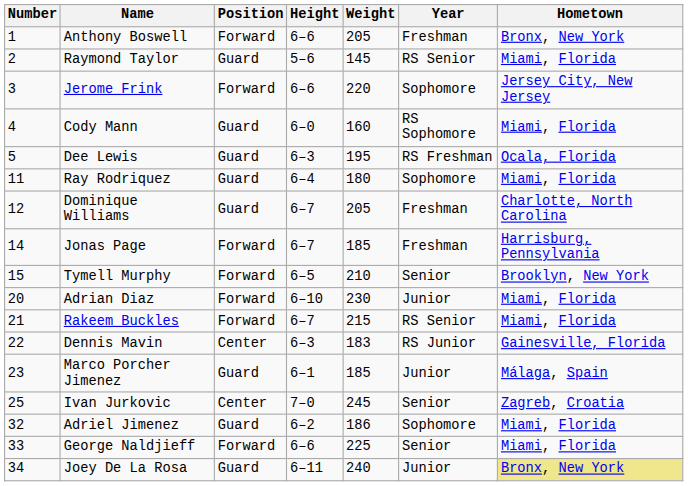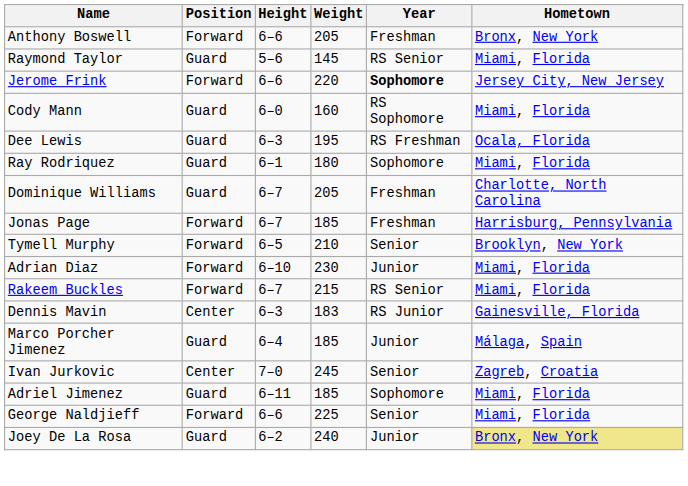- column: Number | 1 | 2 | 3 | 4 | 5 | 11 | 12 | 14 | 15 | 20 | 21 | 22 | 23 | 25 | 32 | 33 | 34
Jerome Frink | Year: normal -> bold
Ray Rodriquez | Height: 6–4 -> 6–1
Marco Porcher Jimenez | Height: 6–1 -> 6–4
Adriel Jimenez | Height: 6–2 -> 6–11
Adriel Jimenez | Weight: 186 -> 185
Joey De La Rosa | Height: 6–11 -> 6–2
